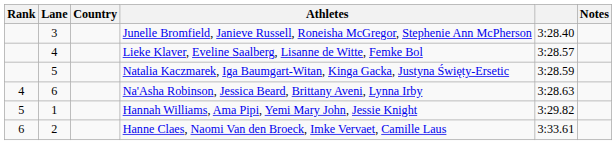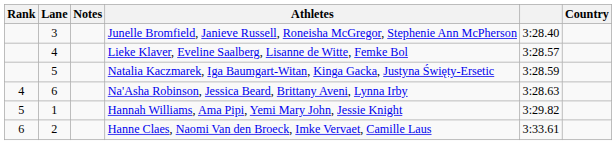columns swapped: Country <-> Notes
